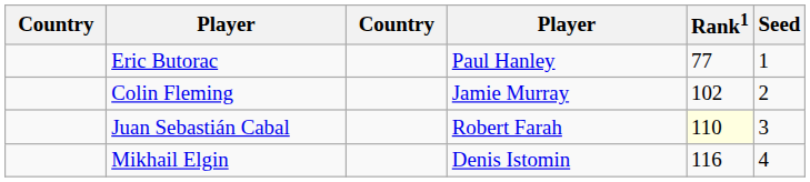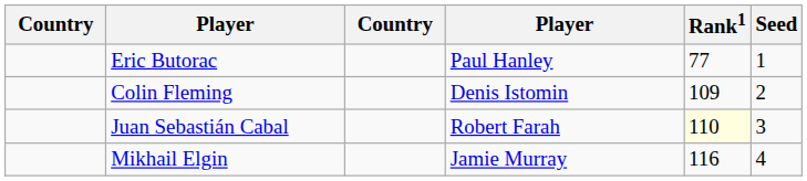Colin Fleming | column 4: Jamie Murray -> Denis Istomin
Colin Fleming | Rank1: 102 -> 109
Mikhail Elgin | column 4: Denis Istomin -> Jamie Murray
